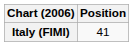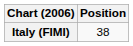Italy (FIMI) | Position: 41 -> 38
